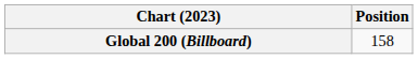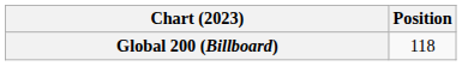Global 200 (Billboard) | Position: 158 -> 118
